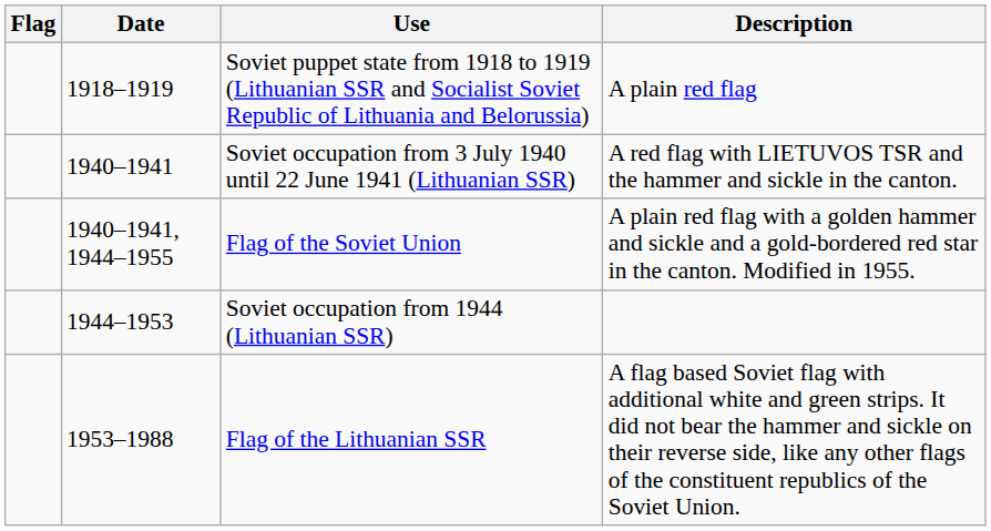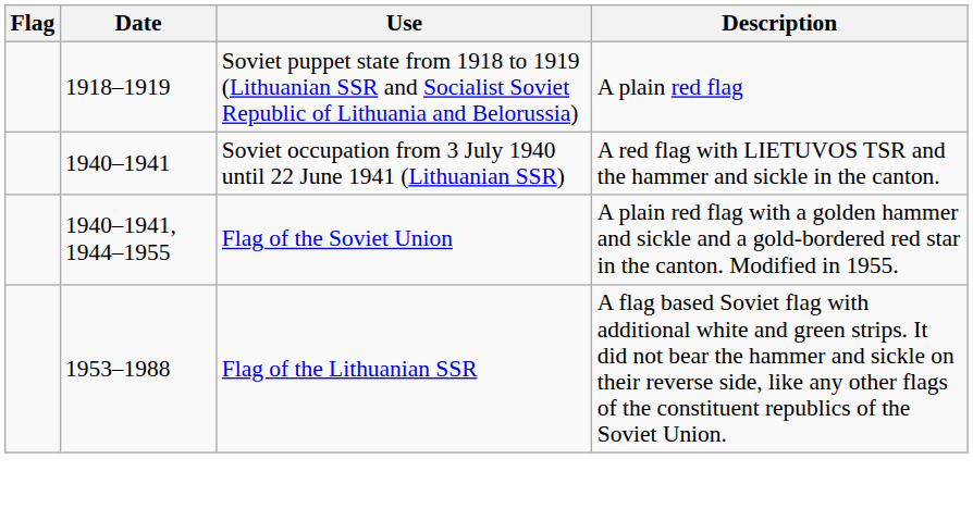- row: 1944–1953 | Soviet occupation from 1944 (Lithuanian SSR)
